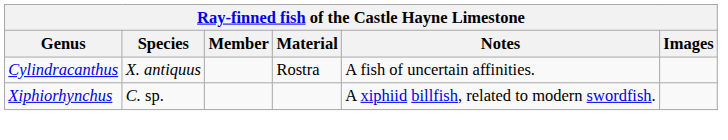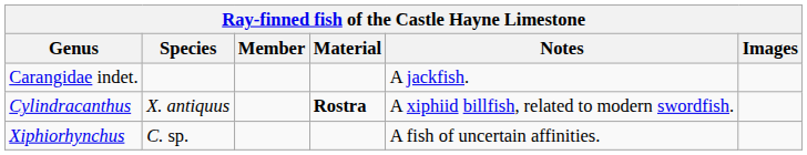+ row: Carangidae indet. | A jackfish.
Cylindracanthus | Material: normal -> bold
Cylindracanthus | Notes: A fish of uncertain affinities. -> A xiphiid billfish, related to modern swordfish.
Xiphiorhynchus | Notes: A xiphiid billfish, related to modern swordfish. -> A fish of uncertain affinities.
